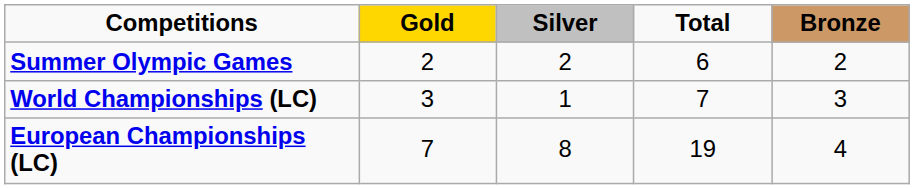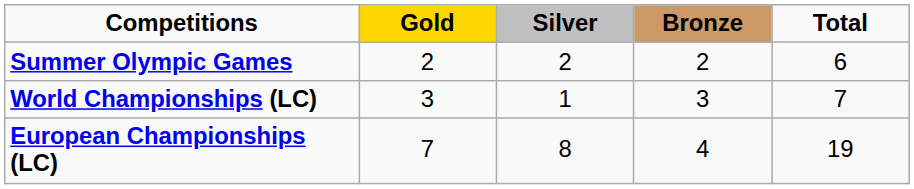columns swapped: Bronze <-> Total
